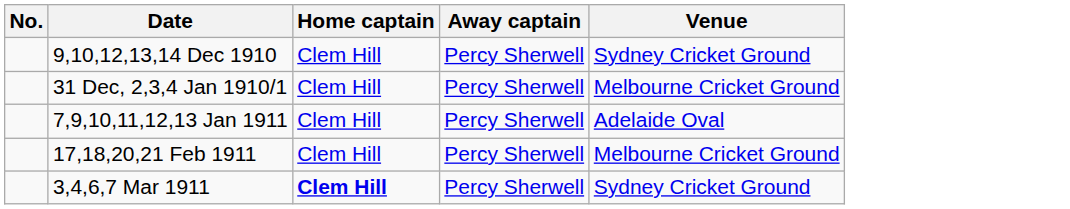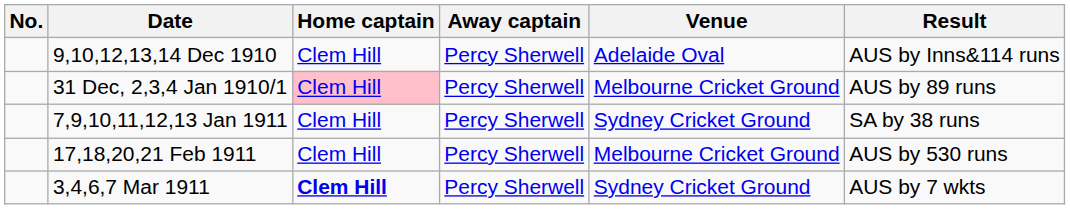+ column: Result | AUS by Inns&114 runs | AUS by 89 runs | SA by 38 runs | AUS by 530 runs | AUS by 7 wkts
9,10,12,13,14 Dec 1910 | Venue: Sydney Cricket Ground -> Adelaide Oval
31 Dec, 2,3,4 Jan 1910/1 | Home captain: no background -> pink background
7,9,10,11,12,13 Jan 1911 | Venue: Adelaide Oval -> Sydney Cricket Ground
